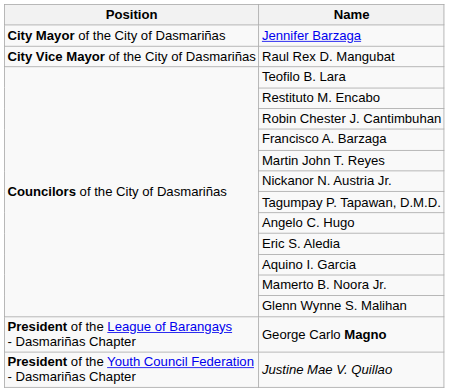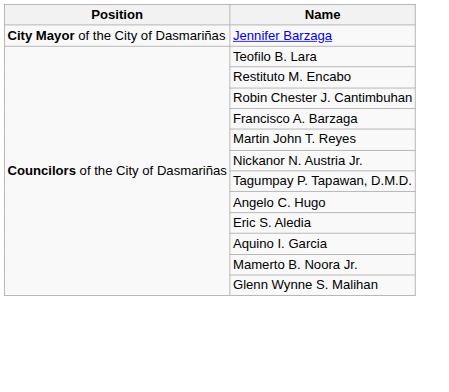- row: City Vice Mayor of the City of Dasmariñas | Raul Rex D. Mangubat
- row: President of the League of Barangays - Dasmariñas Chapter | George Carlo Magno
- row: President of the Youth Council Federation - Dasmariñas Chapter | Justine Mae V. Quillao
